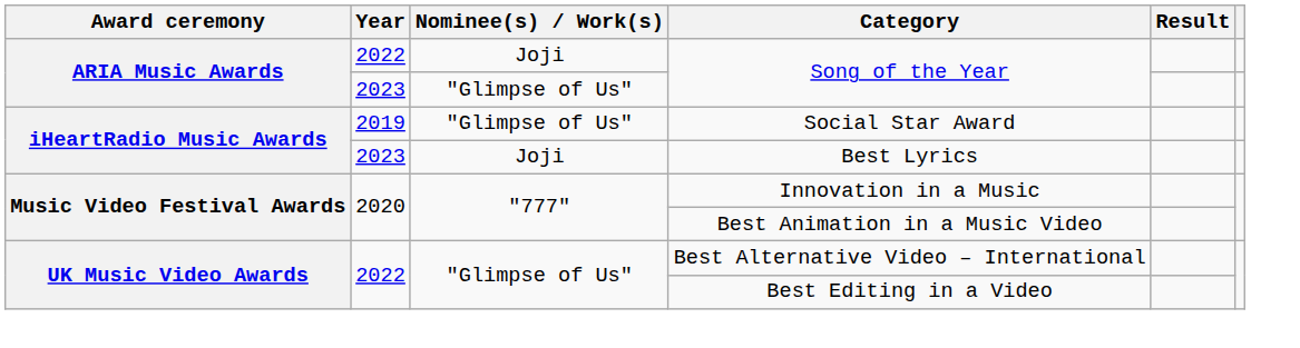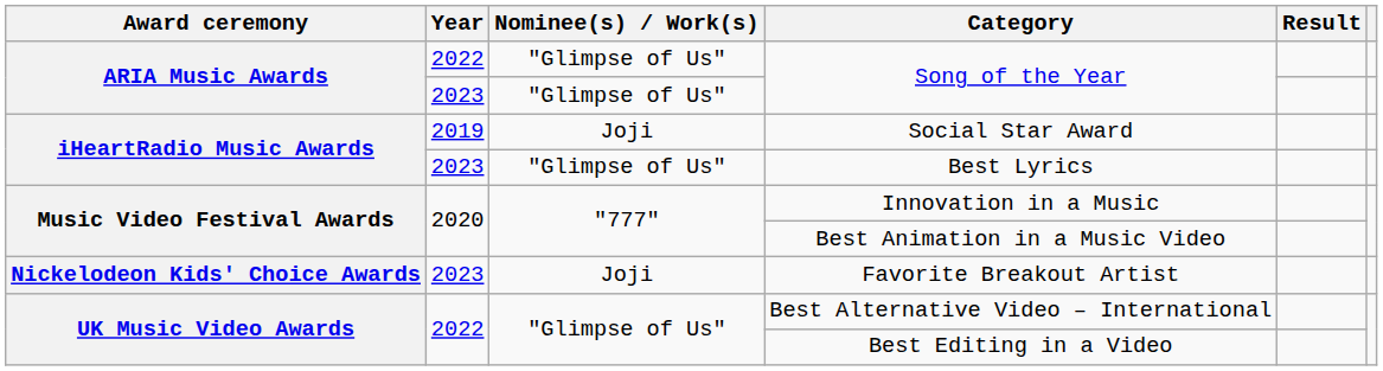2022 / Song of the Year | Nominee(s) / Work(s): Joji -> "Glimpse of Us"
Social Star Award | Nominee(s) / Work(s): "Glimpse of Us" -> Joji
Best Lyrics | Nominee(s) / Work(s): Joji -> "Glimpse of Us"
+ row: Nickelodeon Kids' Choice Awards | 2023 | Joji | Favorite Breakout Artist
